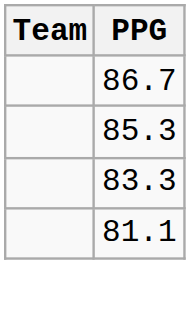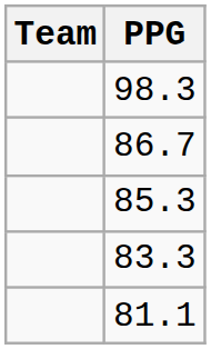+ row: 98.3
